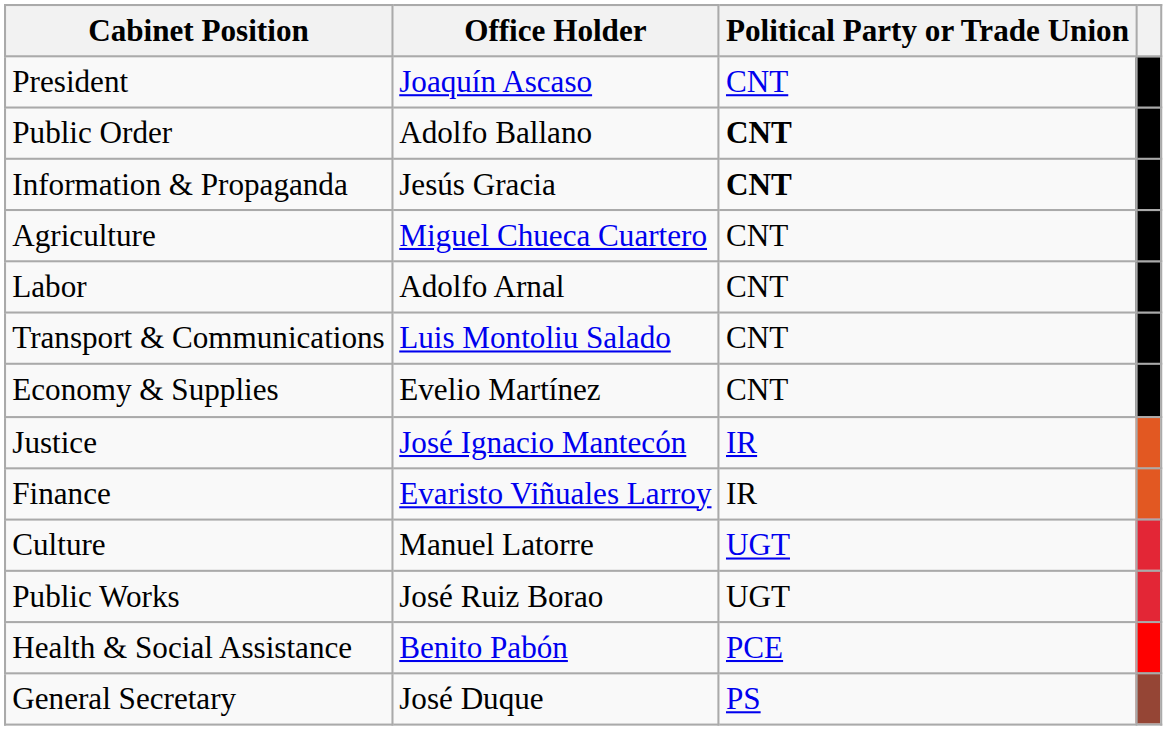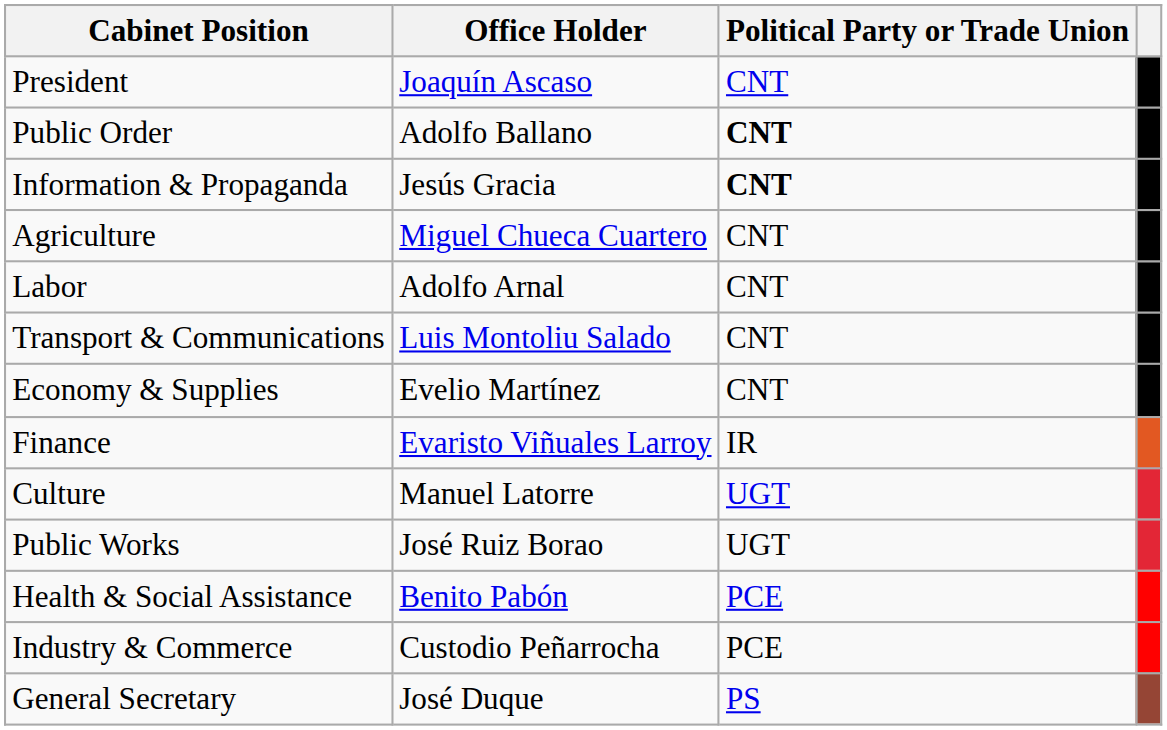- row: Justice | José Ignacio Mantecón | IR
+ row: Industry & Commerce | Custodio Peñarrocha | PCE
